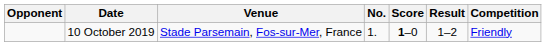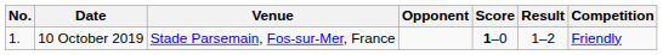columns swapped: No. <-> Opponent
